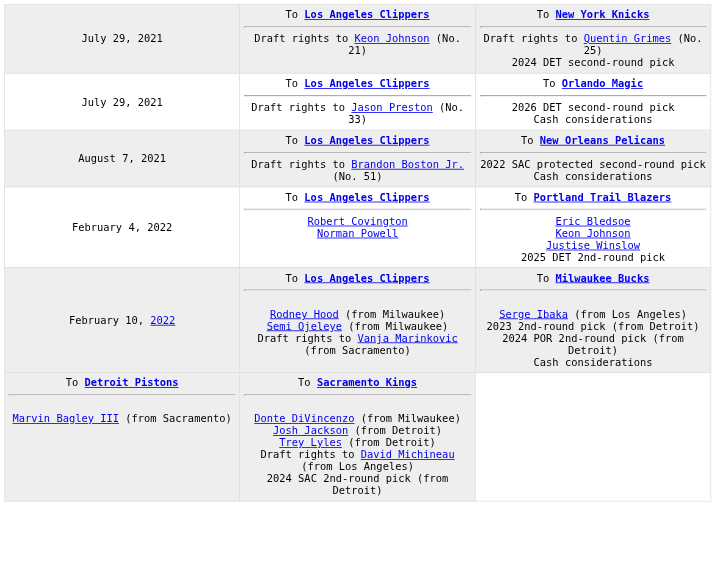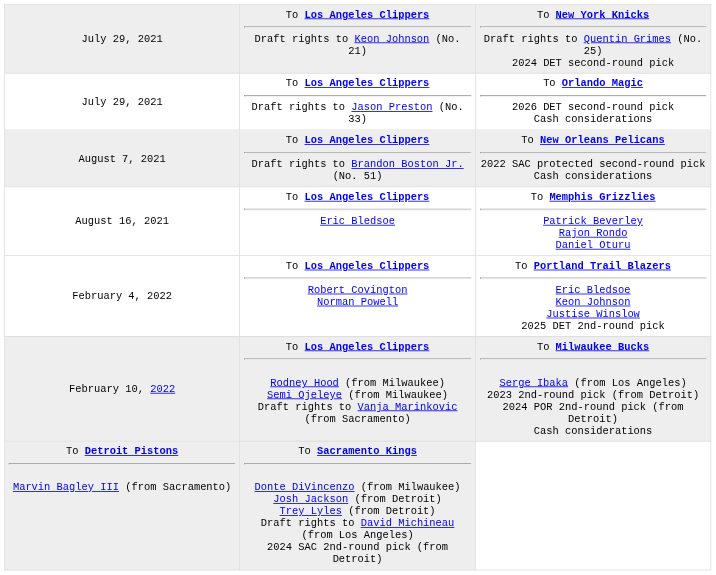+ row: August 16, 2021 | To Los Angeles Clippers Eric Bledsoe | To Memphis Grizzlies Patrick Beverley Rajon Rondo Daniel Oturu
